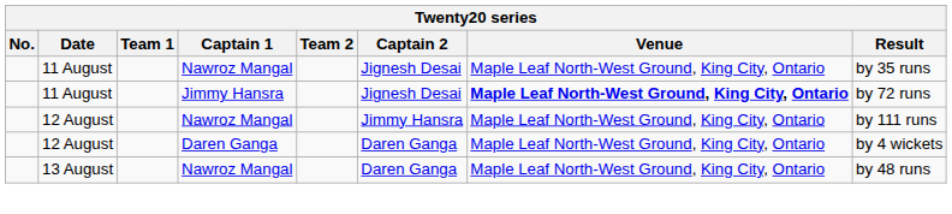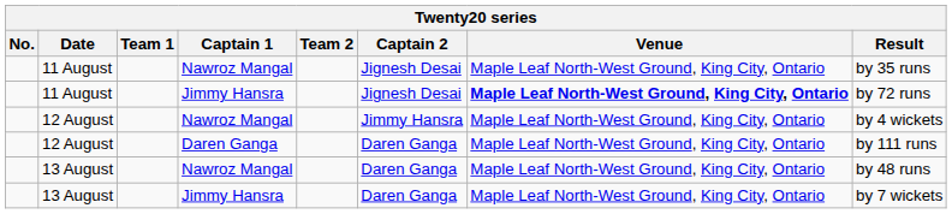12 August / Nawroz Mangal | Result: by 111 runs -> by 4 wickets
12 August / Daren Ganga | Result: by 4 wickets -> by 111 runs
+ row: 13 August | Jimmy Hansra | Daren Ganga | Maple Leaf North-West Ground, King City, Ontario | by 7 wickets
